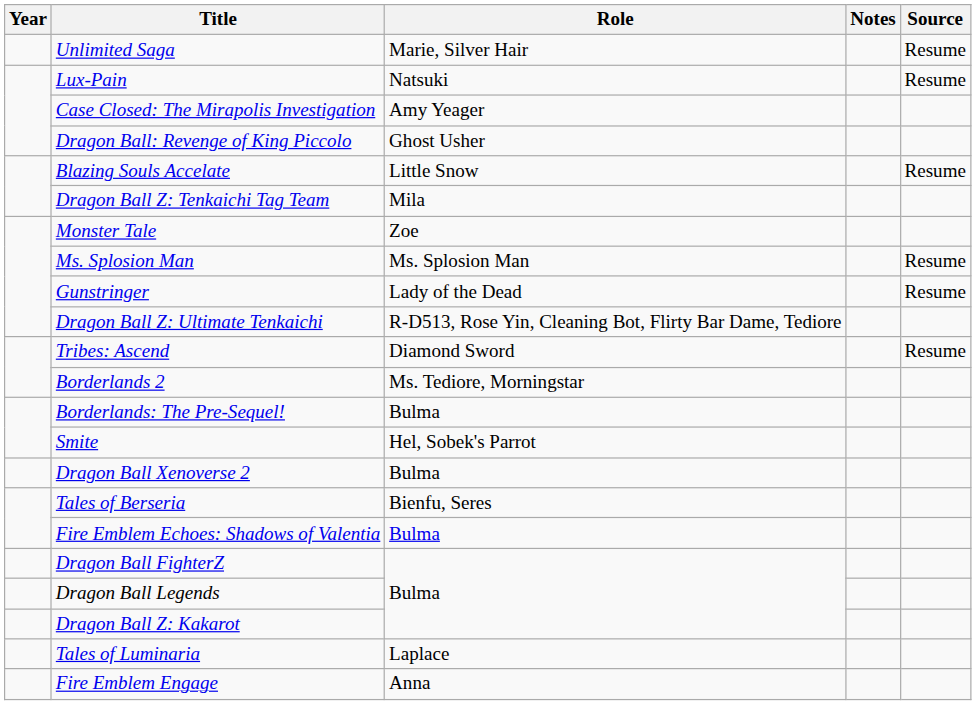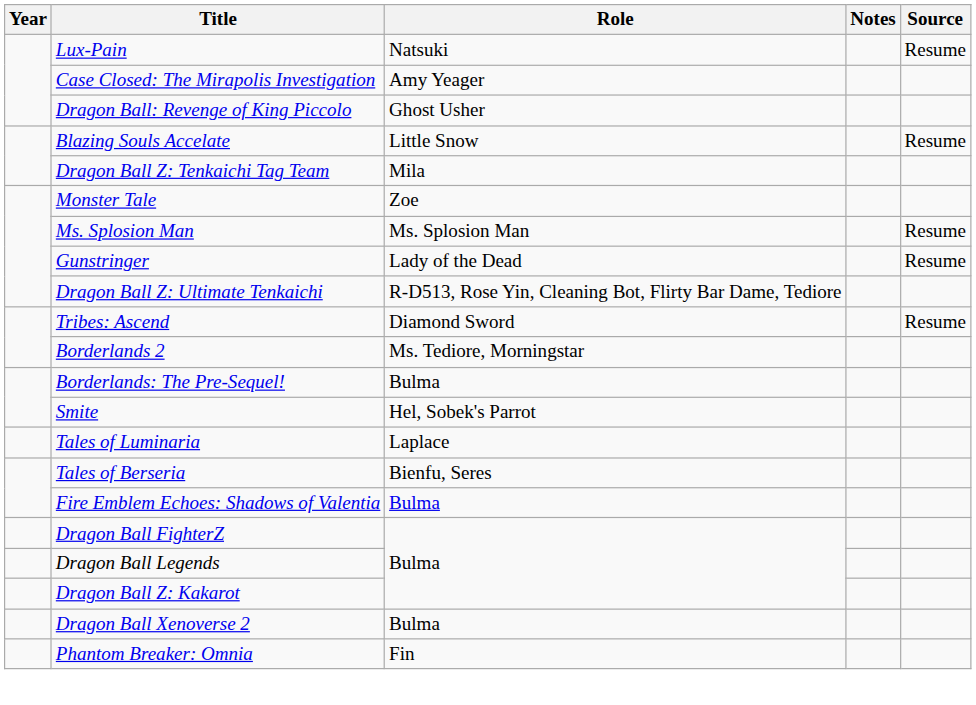- row: Unlimited Saga | Marie, Silver Hair | Resume
rows swapped: Dragon Ball Xenoverse 2 <-> Tales of Luminaria
+ row: Phantom Breaker: Omnia | Fin
- row: Fire Emblem Engage | Anna
